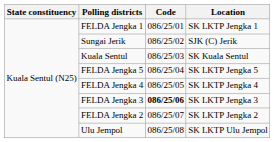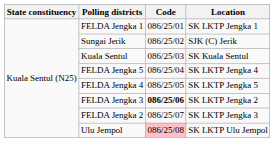FELDA Jengka 5 | Location: SK LKTP Jengka 5 -> SK LKTP Jengka 4
FELDA Jengka 4 | Location: SK LKTP Jengka 4 -> SK LKTP Jengka 5
FELDA Jengka 3 | Location: SK LKTP Jengka 3 -> SK LKTP Jengka 2
FELDA Jengka 2 | Location: SK LKTP Jengka 2 -> SK LKTP Jengka 3
Ulu Jempol | Code: no background -> pink background
